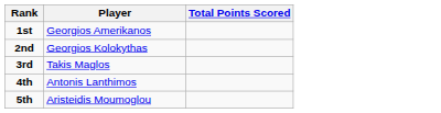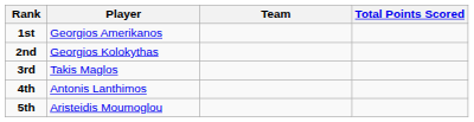+ column: Team
